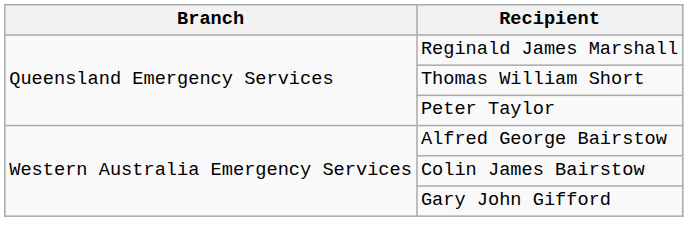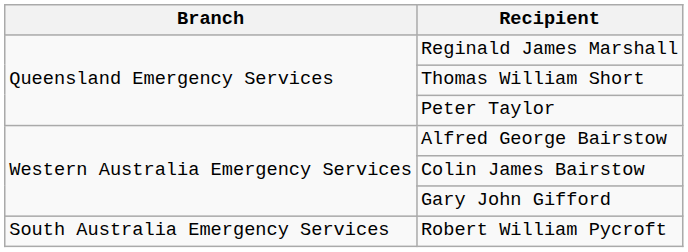+ row: South Australia Emergency Services | Robert William Pycroft
